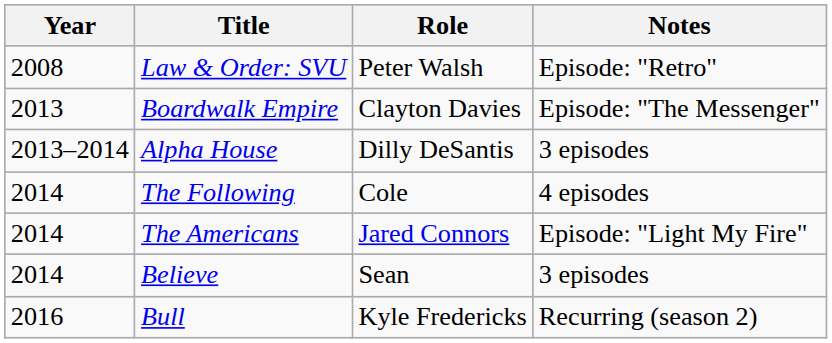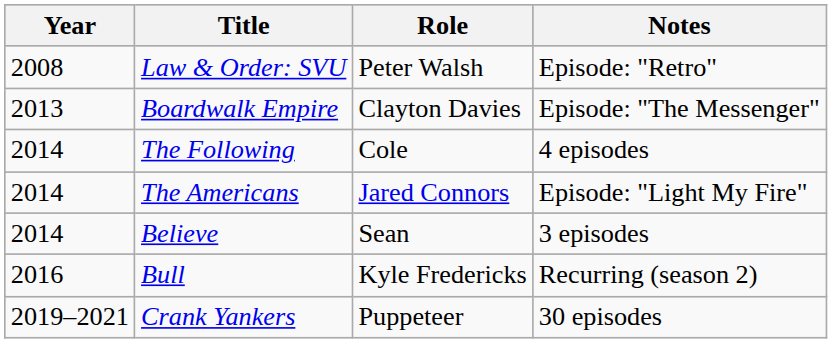- row: 2013–2014 | Alpha House | Dilly DeSantis | 3 episodes
+ row: 2019–2021 | Crank Yankers | Puppeteer | 30 episodes
